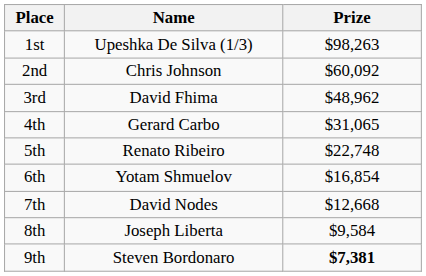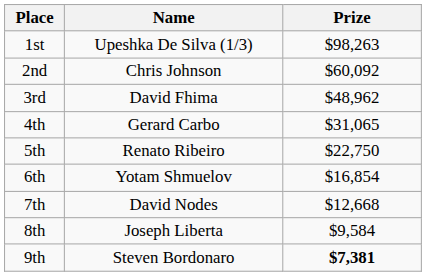5th | Prize: $22,748 -> $22,750
